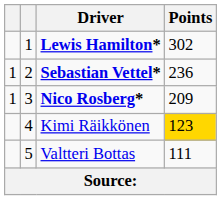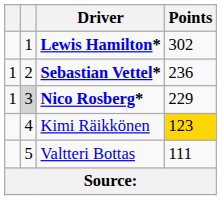Nico Rosberg* | column 2: no background -> lightgrey background
Nico Rosberg* | Points: 209 -> 229
